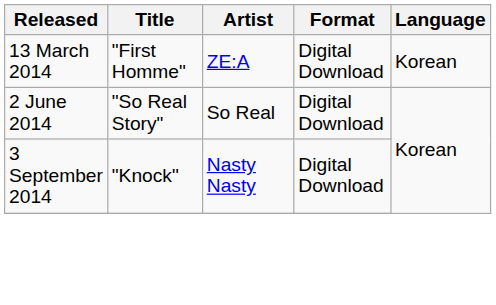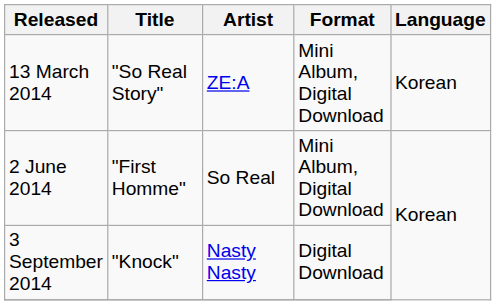13 March 2014 | Title: "First Homme" -> "So Real Story"
13 March 2014 | Format: Digital Download -> Mini Album, Digital Download
2 June 2014 | Title: "So Real Story" -> "First Homme"
2 June 2014 | Format: Digital Download -> Mini Album, Digital Download
